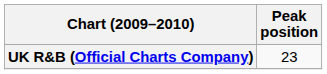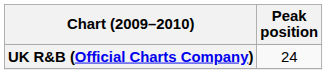UK R&B (Official Charts Company) | Peak position: 23 -> 24
